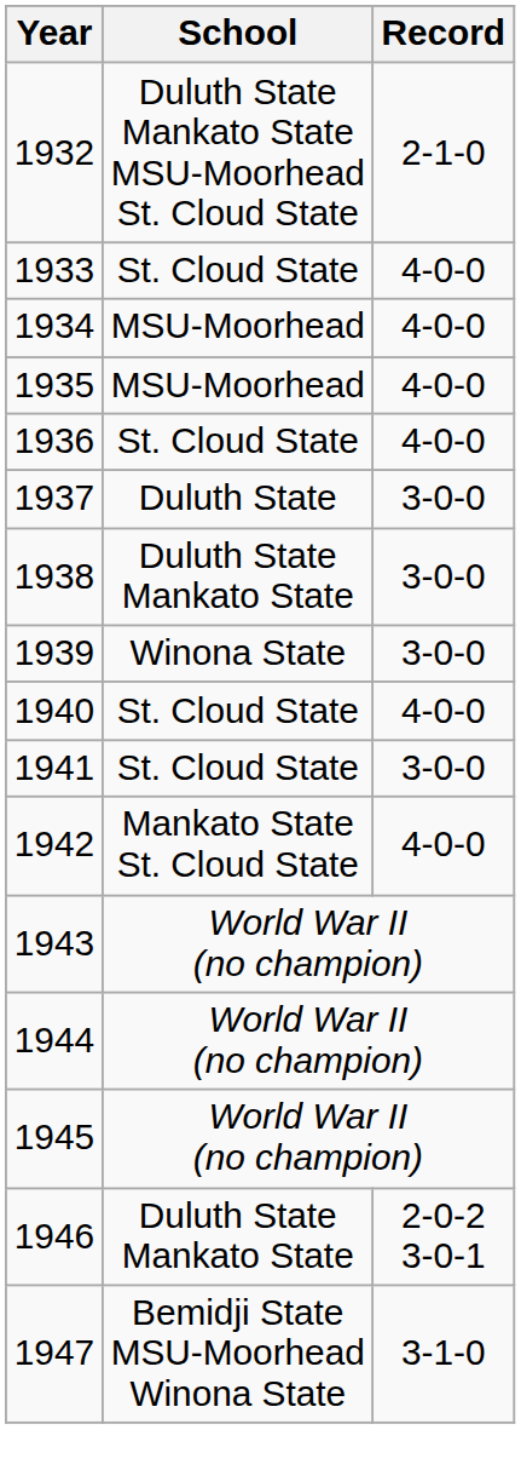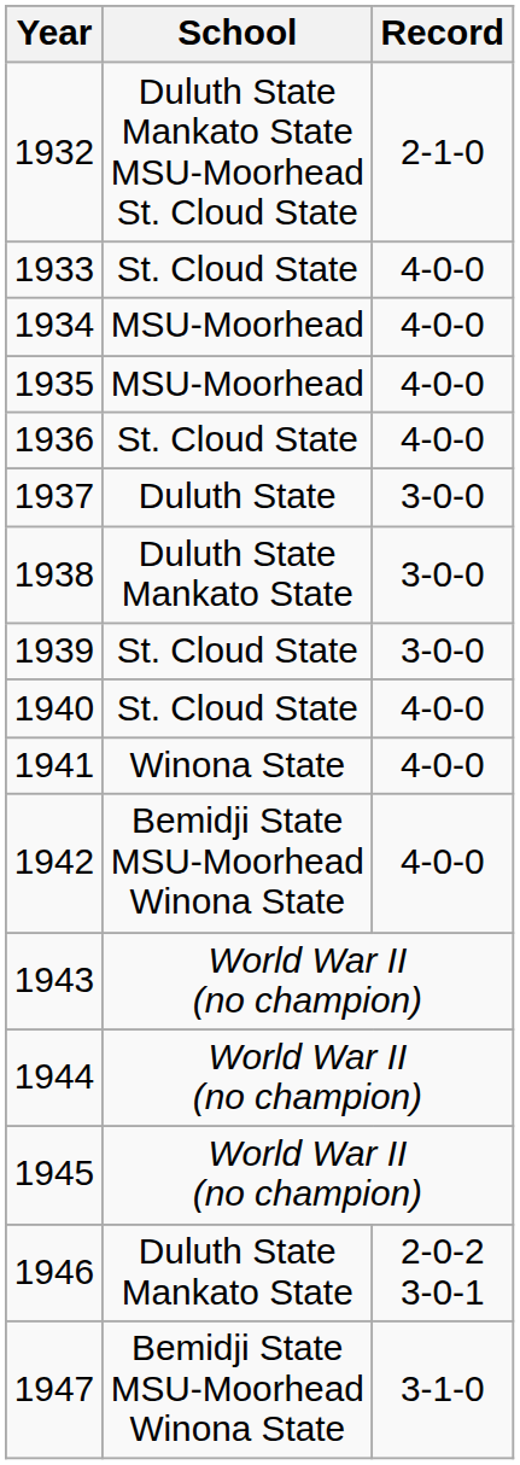1939 | School: Winona State -> St. Cloud State
1941 | School: St. Cloud State -> Winona State
1941 | Record: 3-0-0 -> 4-0-0
1942 | School: Mankato State St. Cloud State -> Bemidji State MSU-Moorhead Winona State
